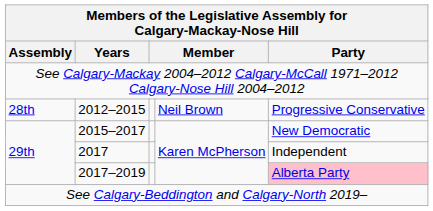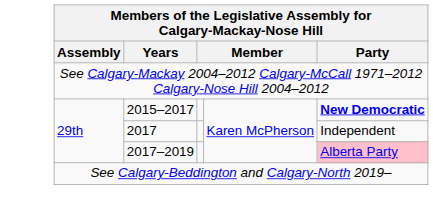- row: 28th | 2012–2015 | Neil Brown | Progressive Conservative
2015–2017 | Party: normal -> bold
